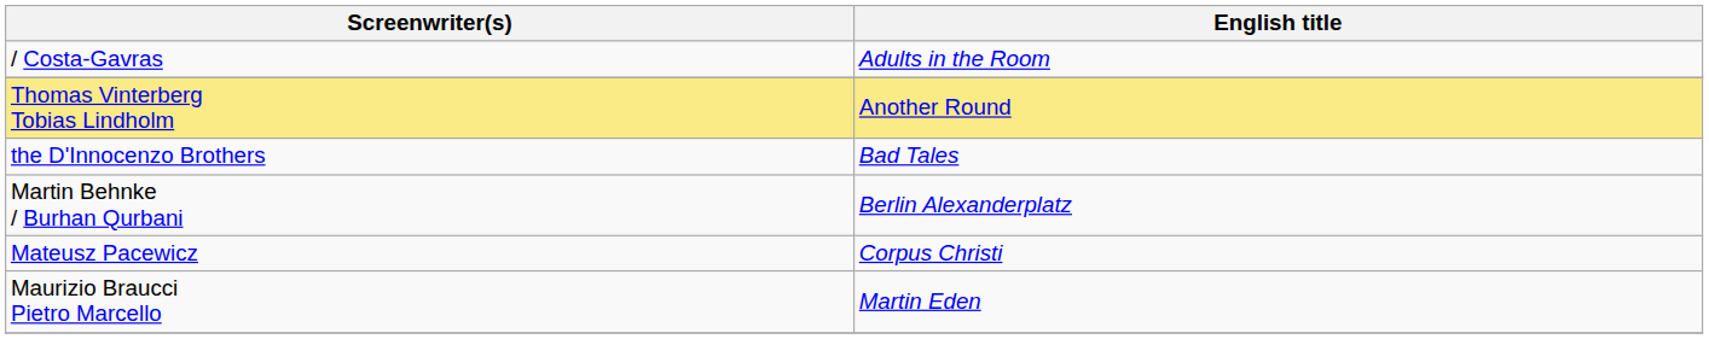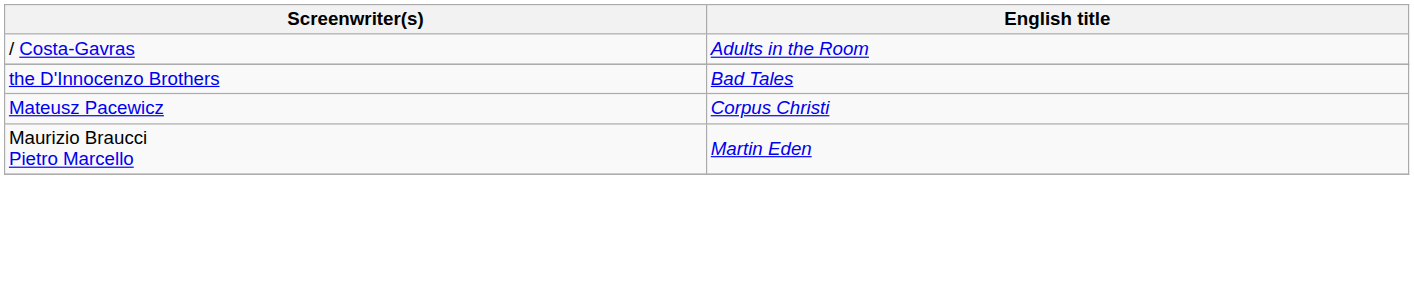- row: Thomas Vinterberg Tobias Lindholm | Another Round
- row: Martin Behnke / Burhan Qurbani | Berlin Alexanderplatz
